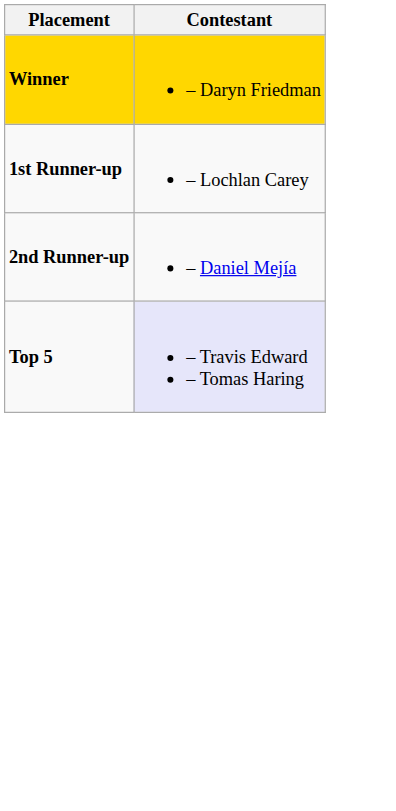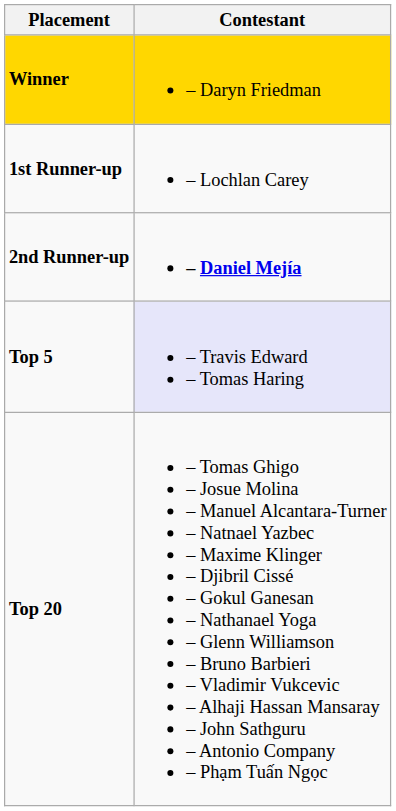2nd Runner-up | Contestant: normal -> bold
+ row: Top 20 | – Tomas Ghigo – Josue Molina – Manuel Alcantara-Turner – Natnael Yazbec – Maxime Klinger – Djibril Cissé – Gokul Ganesan – Nathanael Yoga – Glenn Williamson – Bruno Barbieri – Vladimir Vukcevic – Alhaji Hassan Mansaray – John Sathguru – Antonio Company – Phạm Tuấn Ngọc
